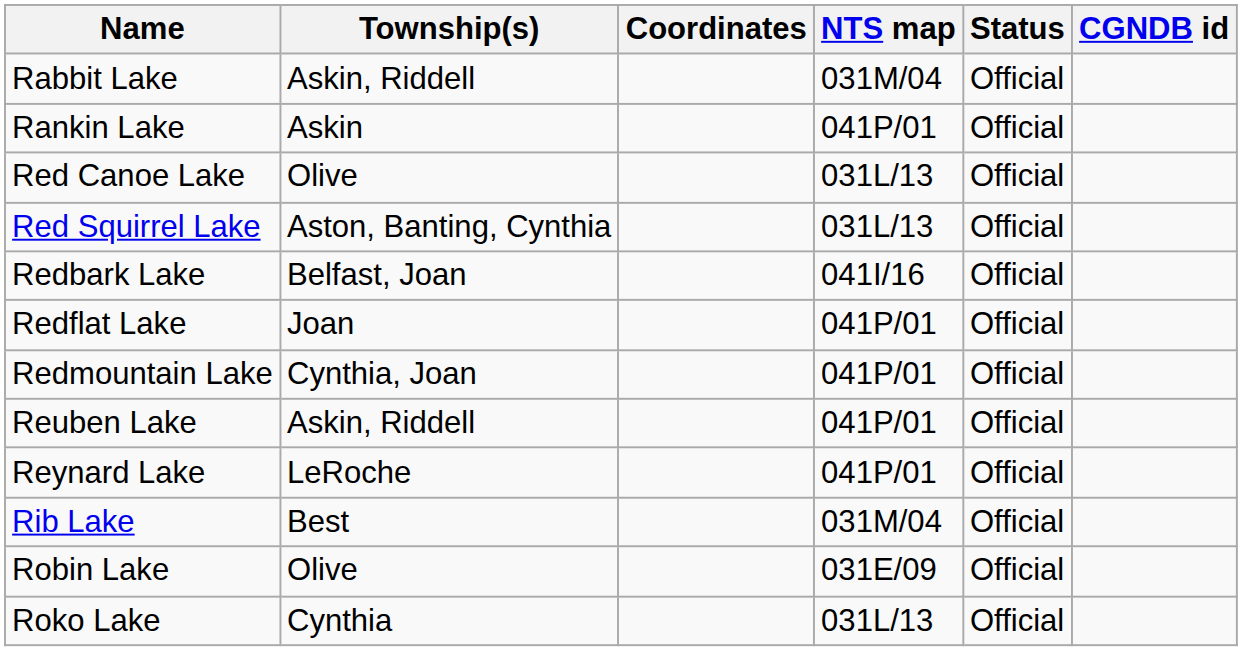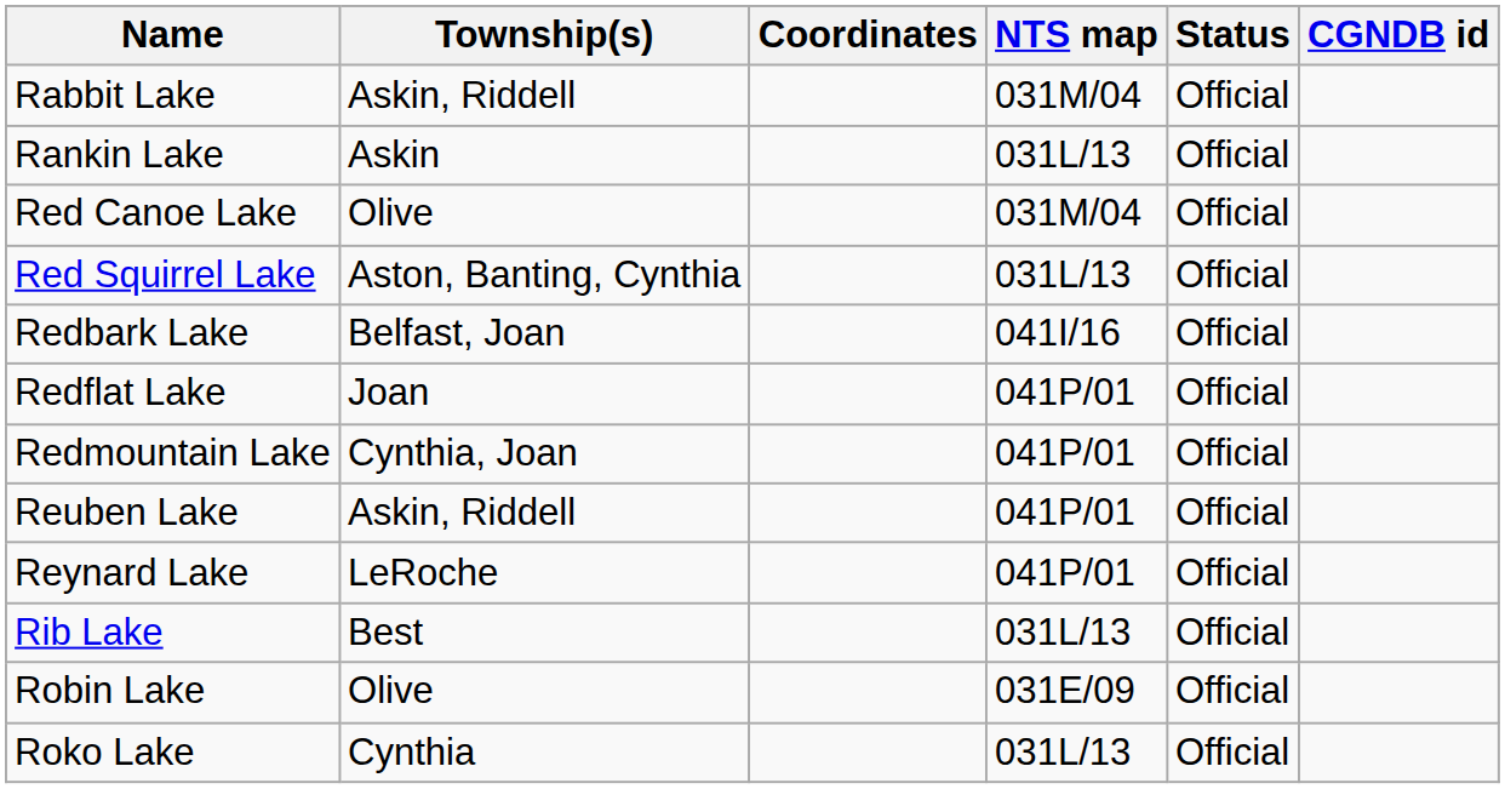Rankin Lake | NTS map: 041P/01 -> 031L/13
Red Canoe Lake | NTS map: 031L/13 -> 031M/04
Rib Lake | NTS map: 031M/04 -> 031L/13
